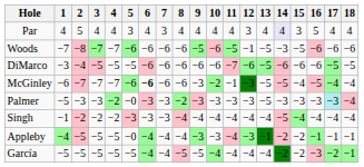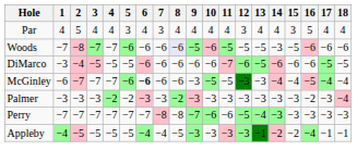Par | 14: lavender background -> no background
Woods | 8: no background -> lavender background
Woods | 12: −1 -> −5
McGinley | 10: −2 -> −5
McGinley | 11: −1 -> −5
McGinley | 13: −5 -> −3
McGinley | 14: −5 -> −4
Palmer | 1: −5 -> −3
Palmer | 5: −0 -> −2
Palmer | 13: −5 -> −3
Palmer | 16: −3 -> −2
Palmer | 17: paleturquoise background -> no background
- row: Singh | −1 | −2 | −2 | −2 | −3 | −3 | −3 | −4 | −4 | −4 | −4 | −4 | −4 | −5 | −4 | −4 | −4 | −4
+ row: Perry | −7 | −7 | −7 | −7 | −7 | −7 | −8 | −8 | −7 | −6 | −6 | −5 | −4 | −3 | −3 | −3 | −3 | −3
Appleby | 5: −0 -> −5
Appleby | 8: −4 -> −5
Appleby | 11: −4 -> −3
Appleby | 16: −1 -> −4
- row: García | −5 | −5 | −5 | −5 | −5 | −4 | −4 | −5 | −5 | −4 | −4 | −4 | −4 | −2 | −2 | −3 | −2 | −1
